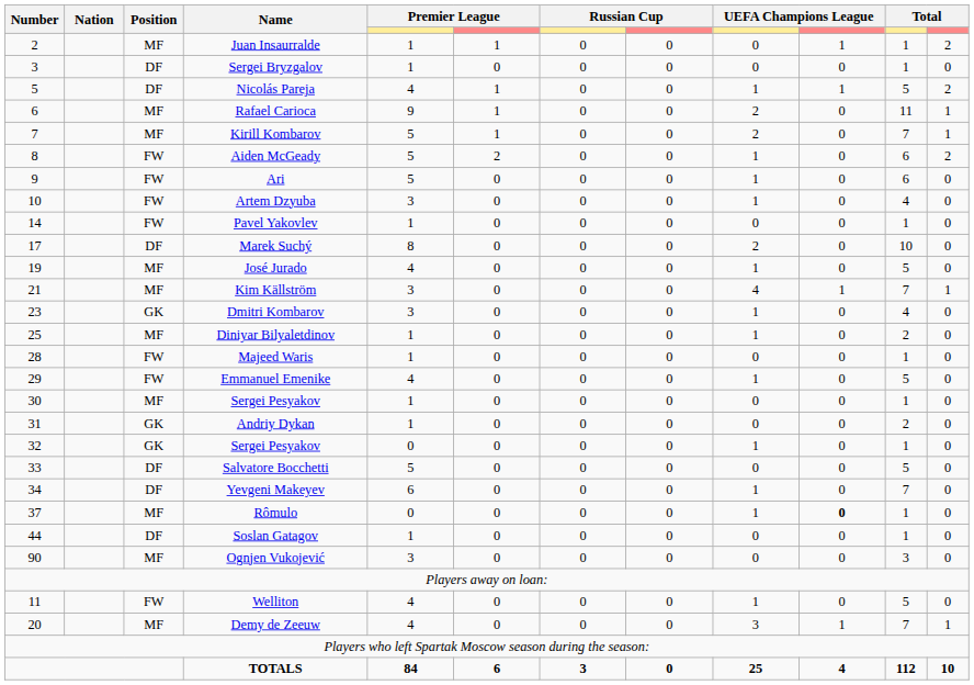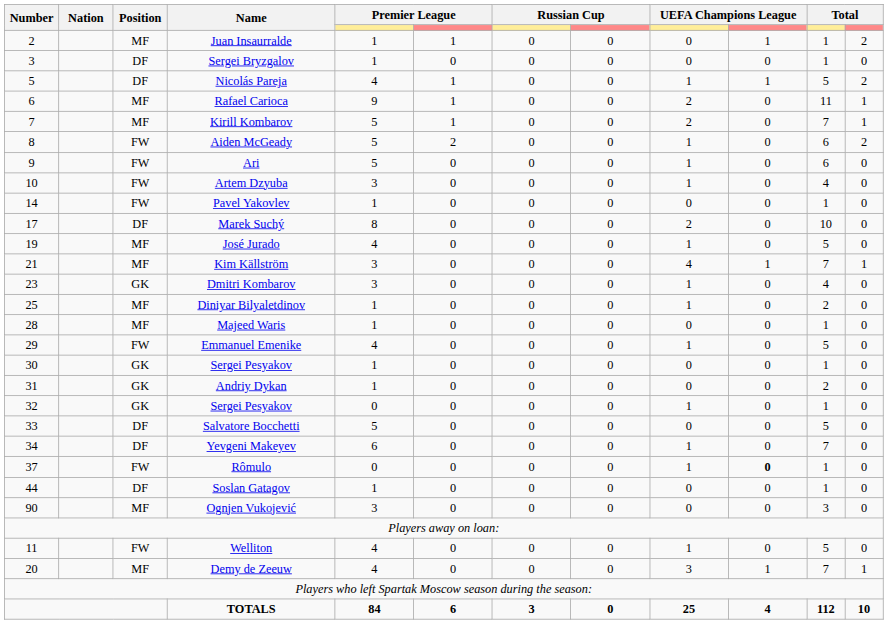Majeed Waris | Position: FW -> MF
30 / Sergei Pesyakov | Position: MF -> GK
Rômulo | Position: MF -> FW
